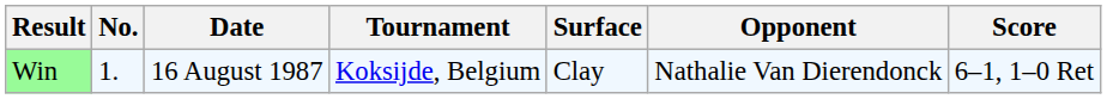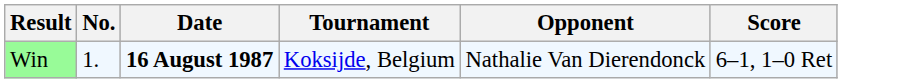- column: Surface | Clay
Win | Date: normal -> bold
